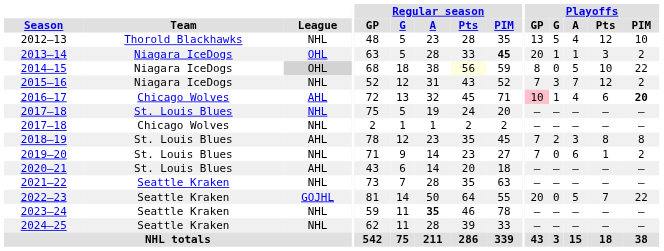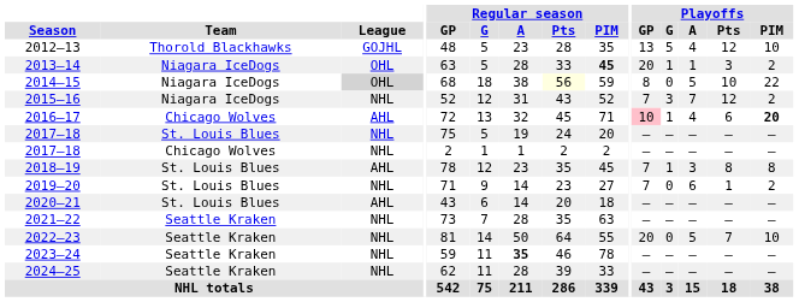2012–13 | League: NHL -> GOJHL
2018–19 | Playoffs / G: 2 -> 1
2022–23 | League: GOJHL -> NHL
2022–23 | Playoffs / PIM: 22 -> 10
